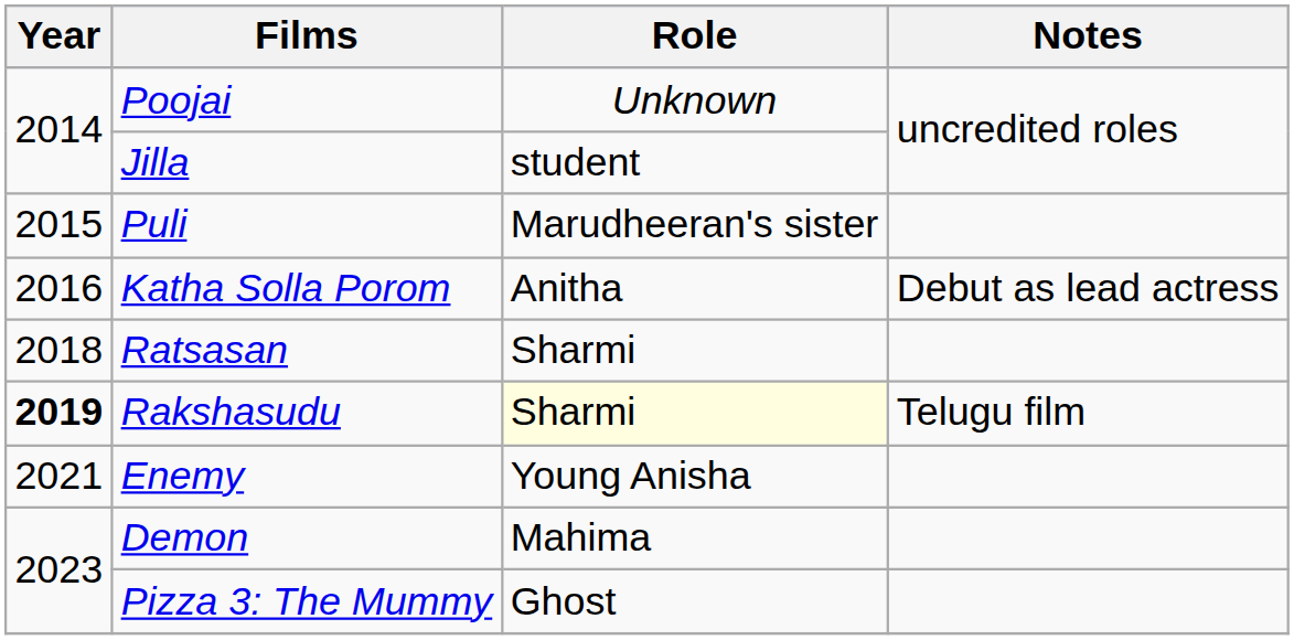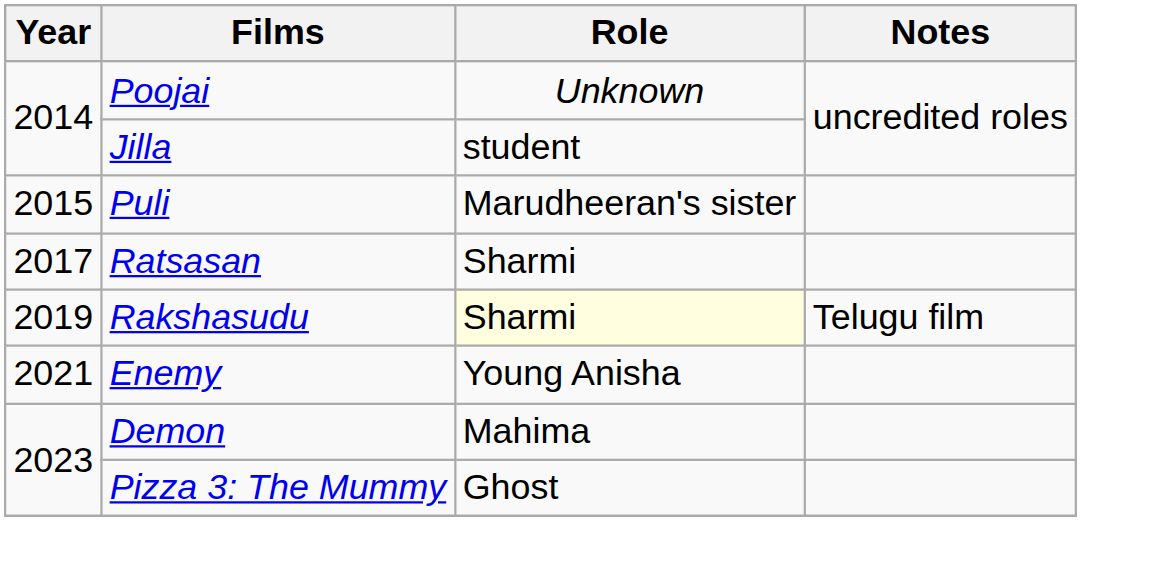- row: 2016 | Katha Solla Porom | Anitha | Debut as lead actress
Ratsasan | Year: 2018 -> 2017
Rakshasudu | Year: bold -> normal
